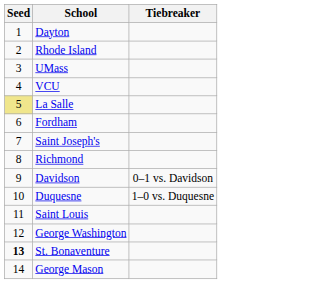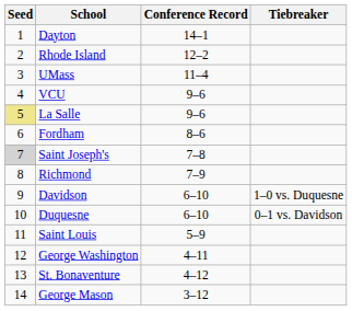+ column: Conference Record | 14–1 | 12–2 | 11–4 | 9–6 | 9–6 | 8–6 | 7–8 | 7–9 | 6–10 | 6–10 | 5–9 | 4–11 | 4–12 | 3–12
Saint Joseph's | Seed: no background -> lightgrey background
Davidson | Tiebreaker: 0–1 vs. Davidson -> 1–0 vs. Duquesne
Duquesne | Tiebreaker: 1–0 vs. Duquesne -> 0–1 vs. Davidson
St. Bonaventure | Seed: bold -> normal
